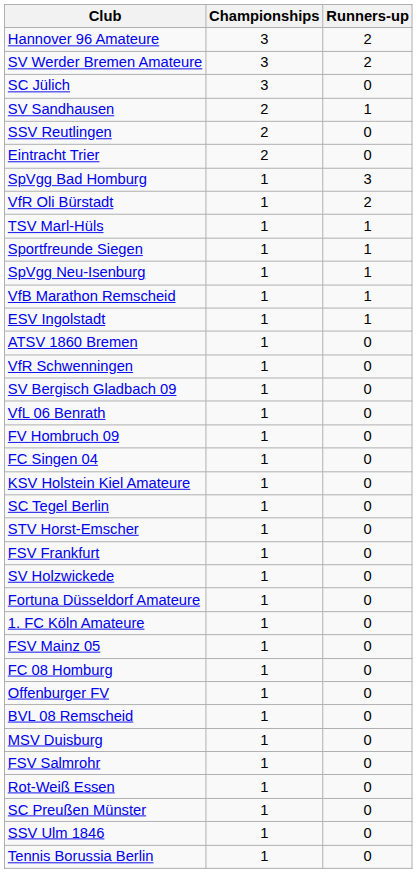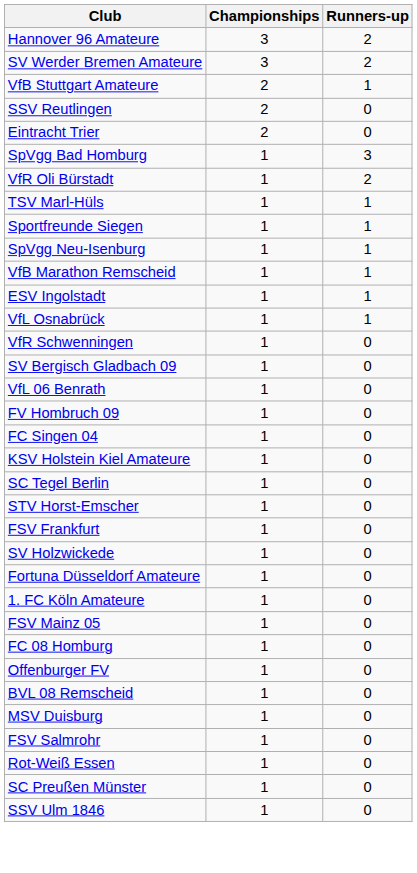- row: SC Jülich | 3 | 0
+ row: VfB Stuttgart Amateure | 2 | 1
- row: SV Sandhausen | 2 | 1
+ row: VfL Osnabrück | 1 | 1
- row: ATSV 1860 Bremen | 1 | 0
- row: Tennis Borussia Berlin | 1 | 0
